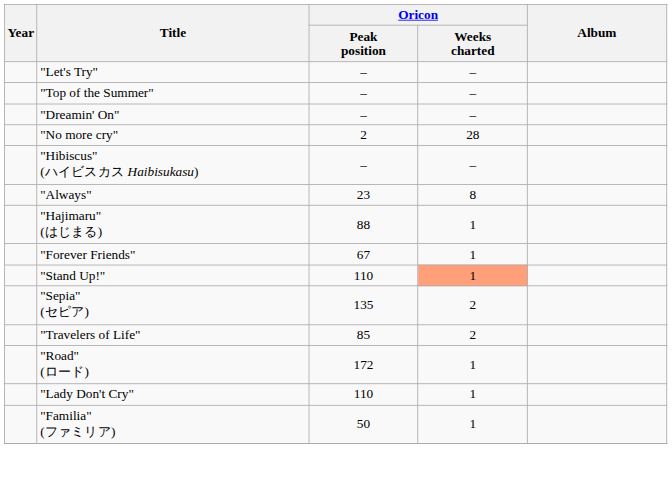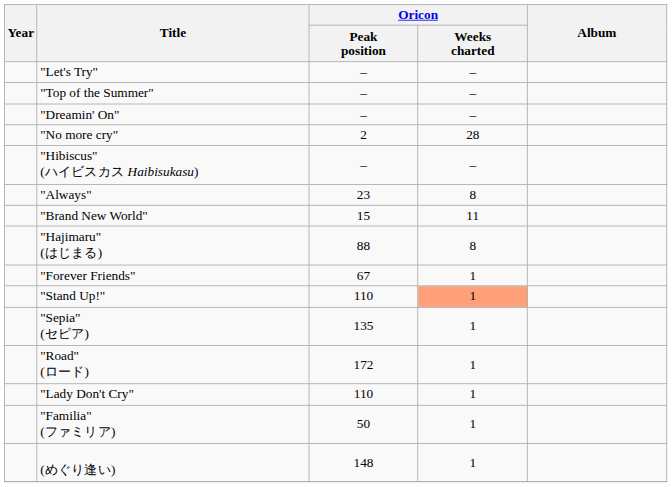+ row: "Brand New World" | 15 | 11
"Hajimaru" (はじまる) | Oricon / Weeks charted: 1 -> 8
"Sepia" (セピア) | Oricon / Weeks charted: 2 -> 1
- row: "Travelers of Life" | 85 | 2
+ row: (めぐり逢い) | 148 | 1
